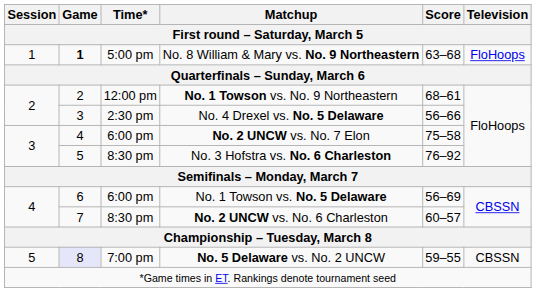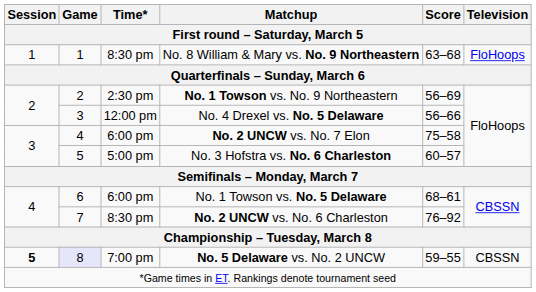No. 8 William & Mary vs. No. 9 Northeastern | Game: bold -> normal
No. 8 William & Mary vs. No. 9 Northeastern | Time*: 5:00 pm -> 8:30 pm
No. 1 Towson vs. No. 9 Northeastern | Time*: 12:00 pm -> 2:30 pm
No. 1 Towson vs. No. 9 Northeastern | Score: 68–61 -> 56–69
No. 4 Drexel vs. No. 5 Delaware | Time*: 2:30 pm -> 12:00 pm
No. 3 Hofstra vs. No. 6 Charleston | Time*: 8:30 pm -> 5:00 pm
No. 3 Hofstra vs. No. 6 Charleston | Score: 76–92 -> 60–57
No. 1 Towson vs. No. 5 Delaware | Score: 56–69 -> 68–61
No. 2 UNCW vs. No. 6 Charleston | Score: 60–57 -> 76–92
No. 5 Delaware vs. No. 2 UNCW | Session: normal -> bold
